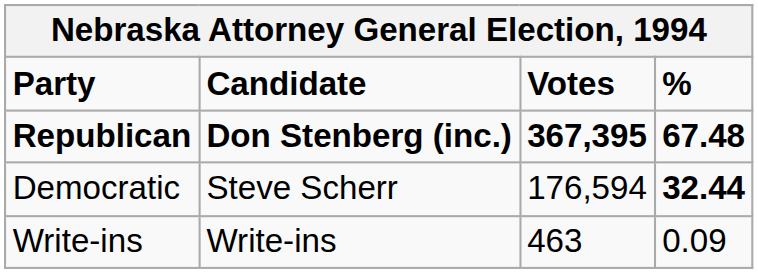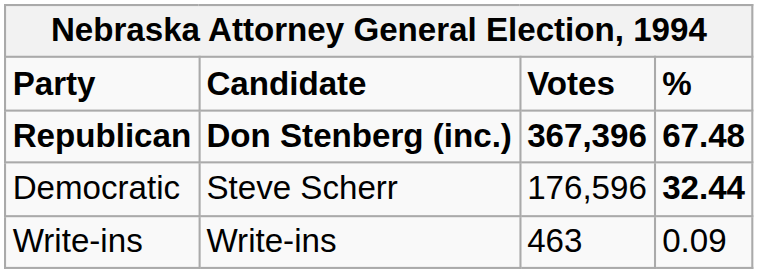Republican | Votes: 367,395 -> 367,396
Democratic | Votes: 176,594 -> 176,596
